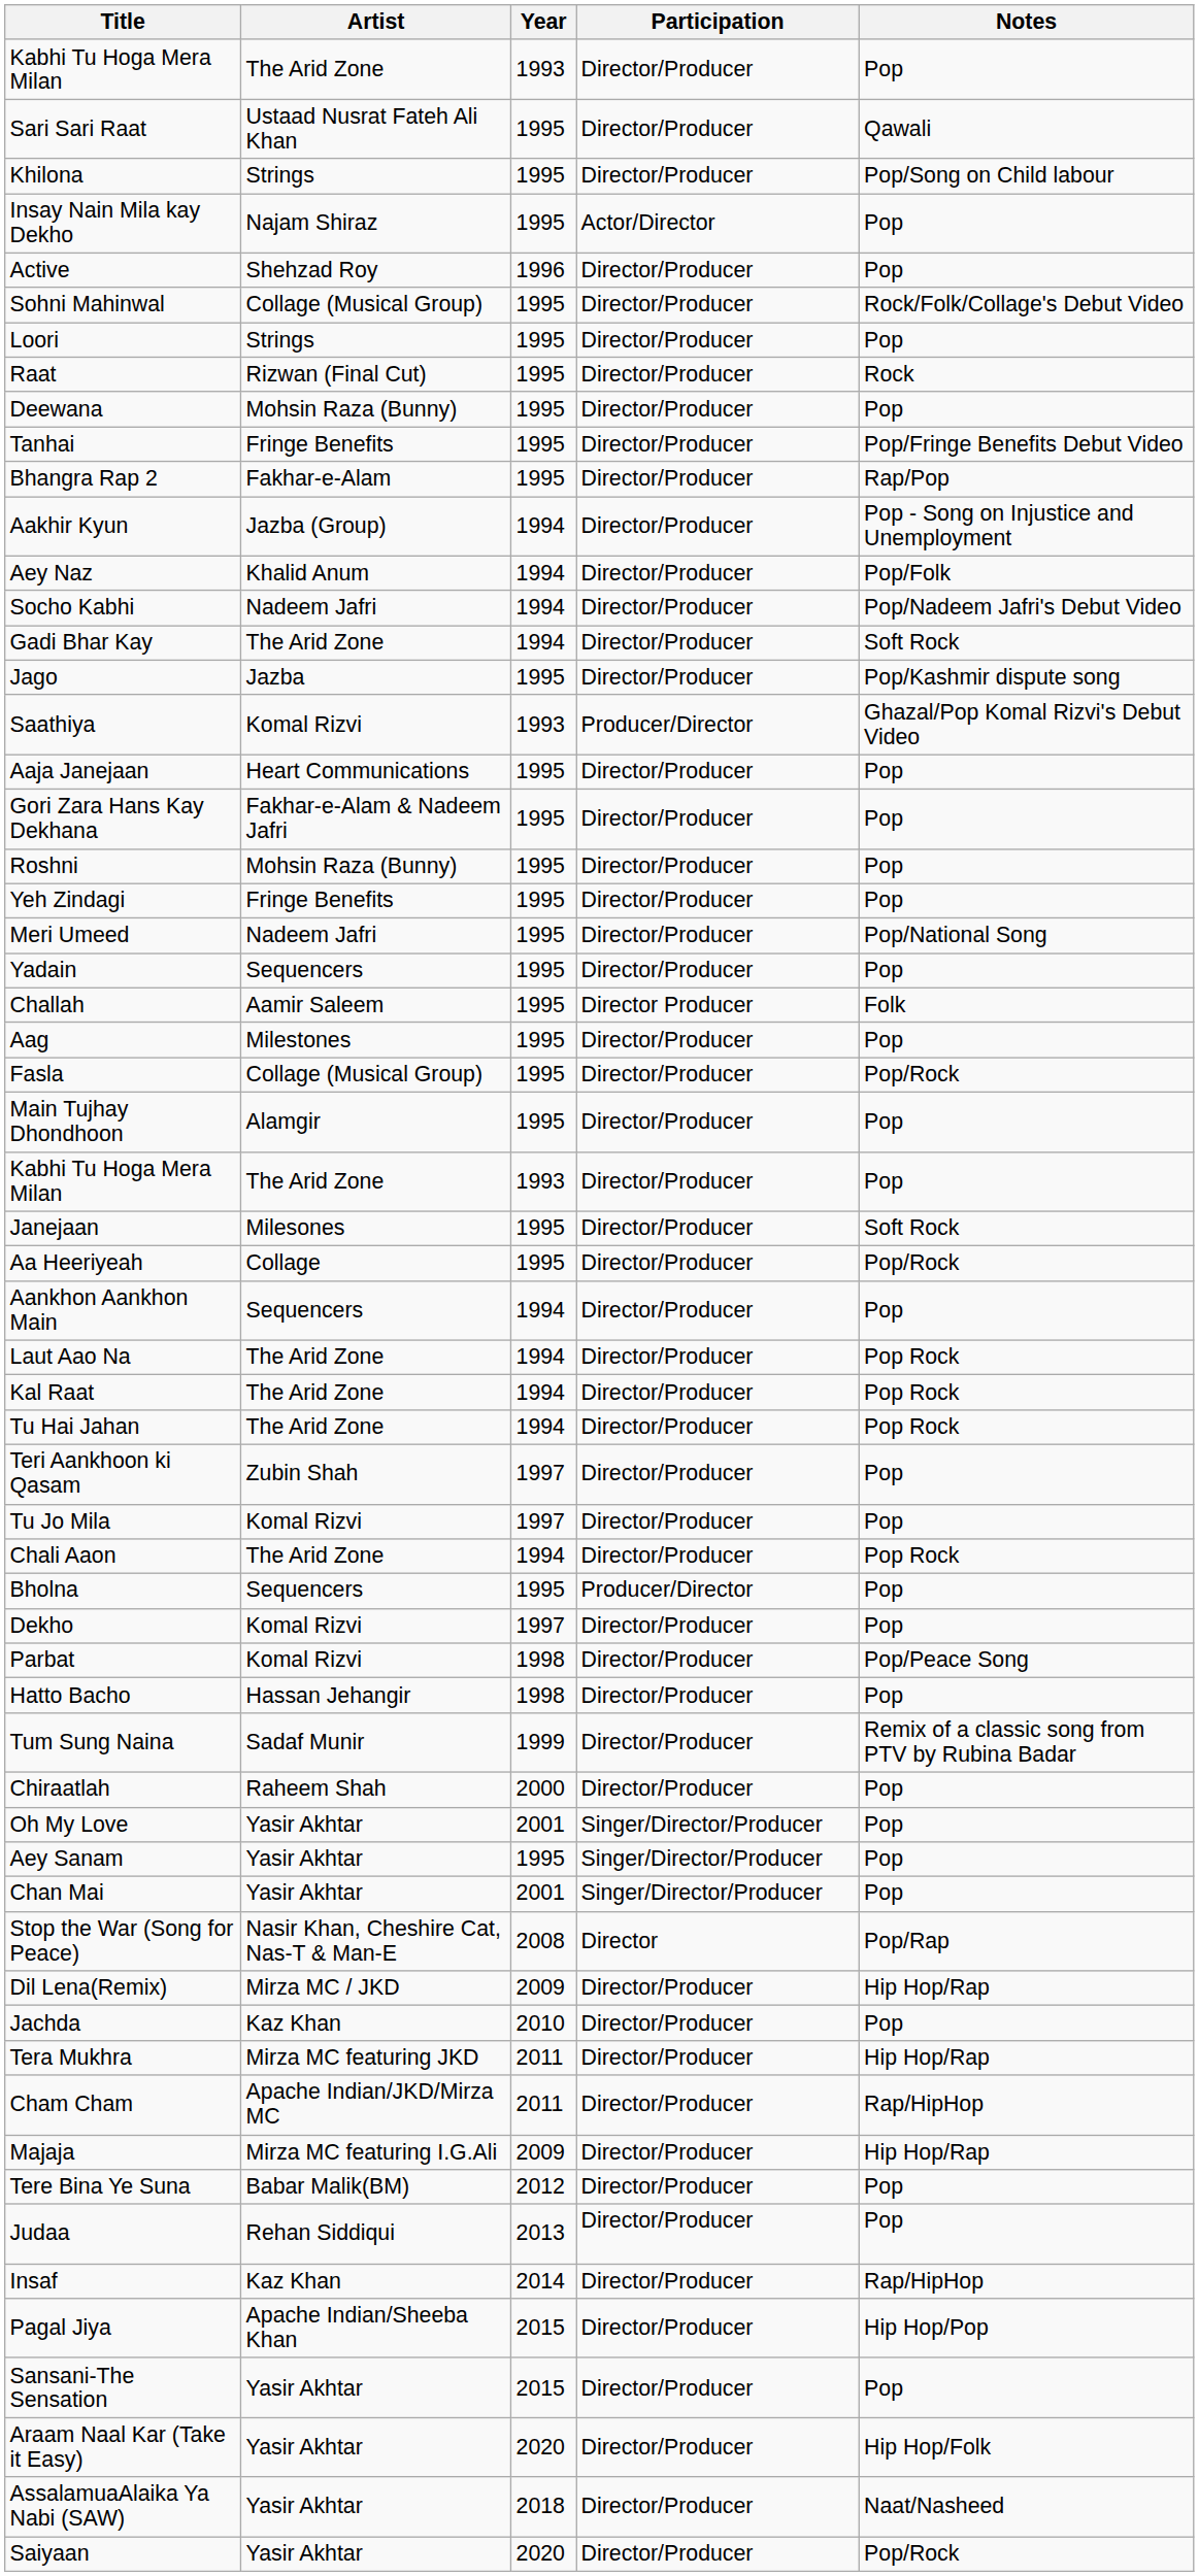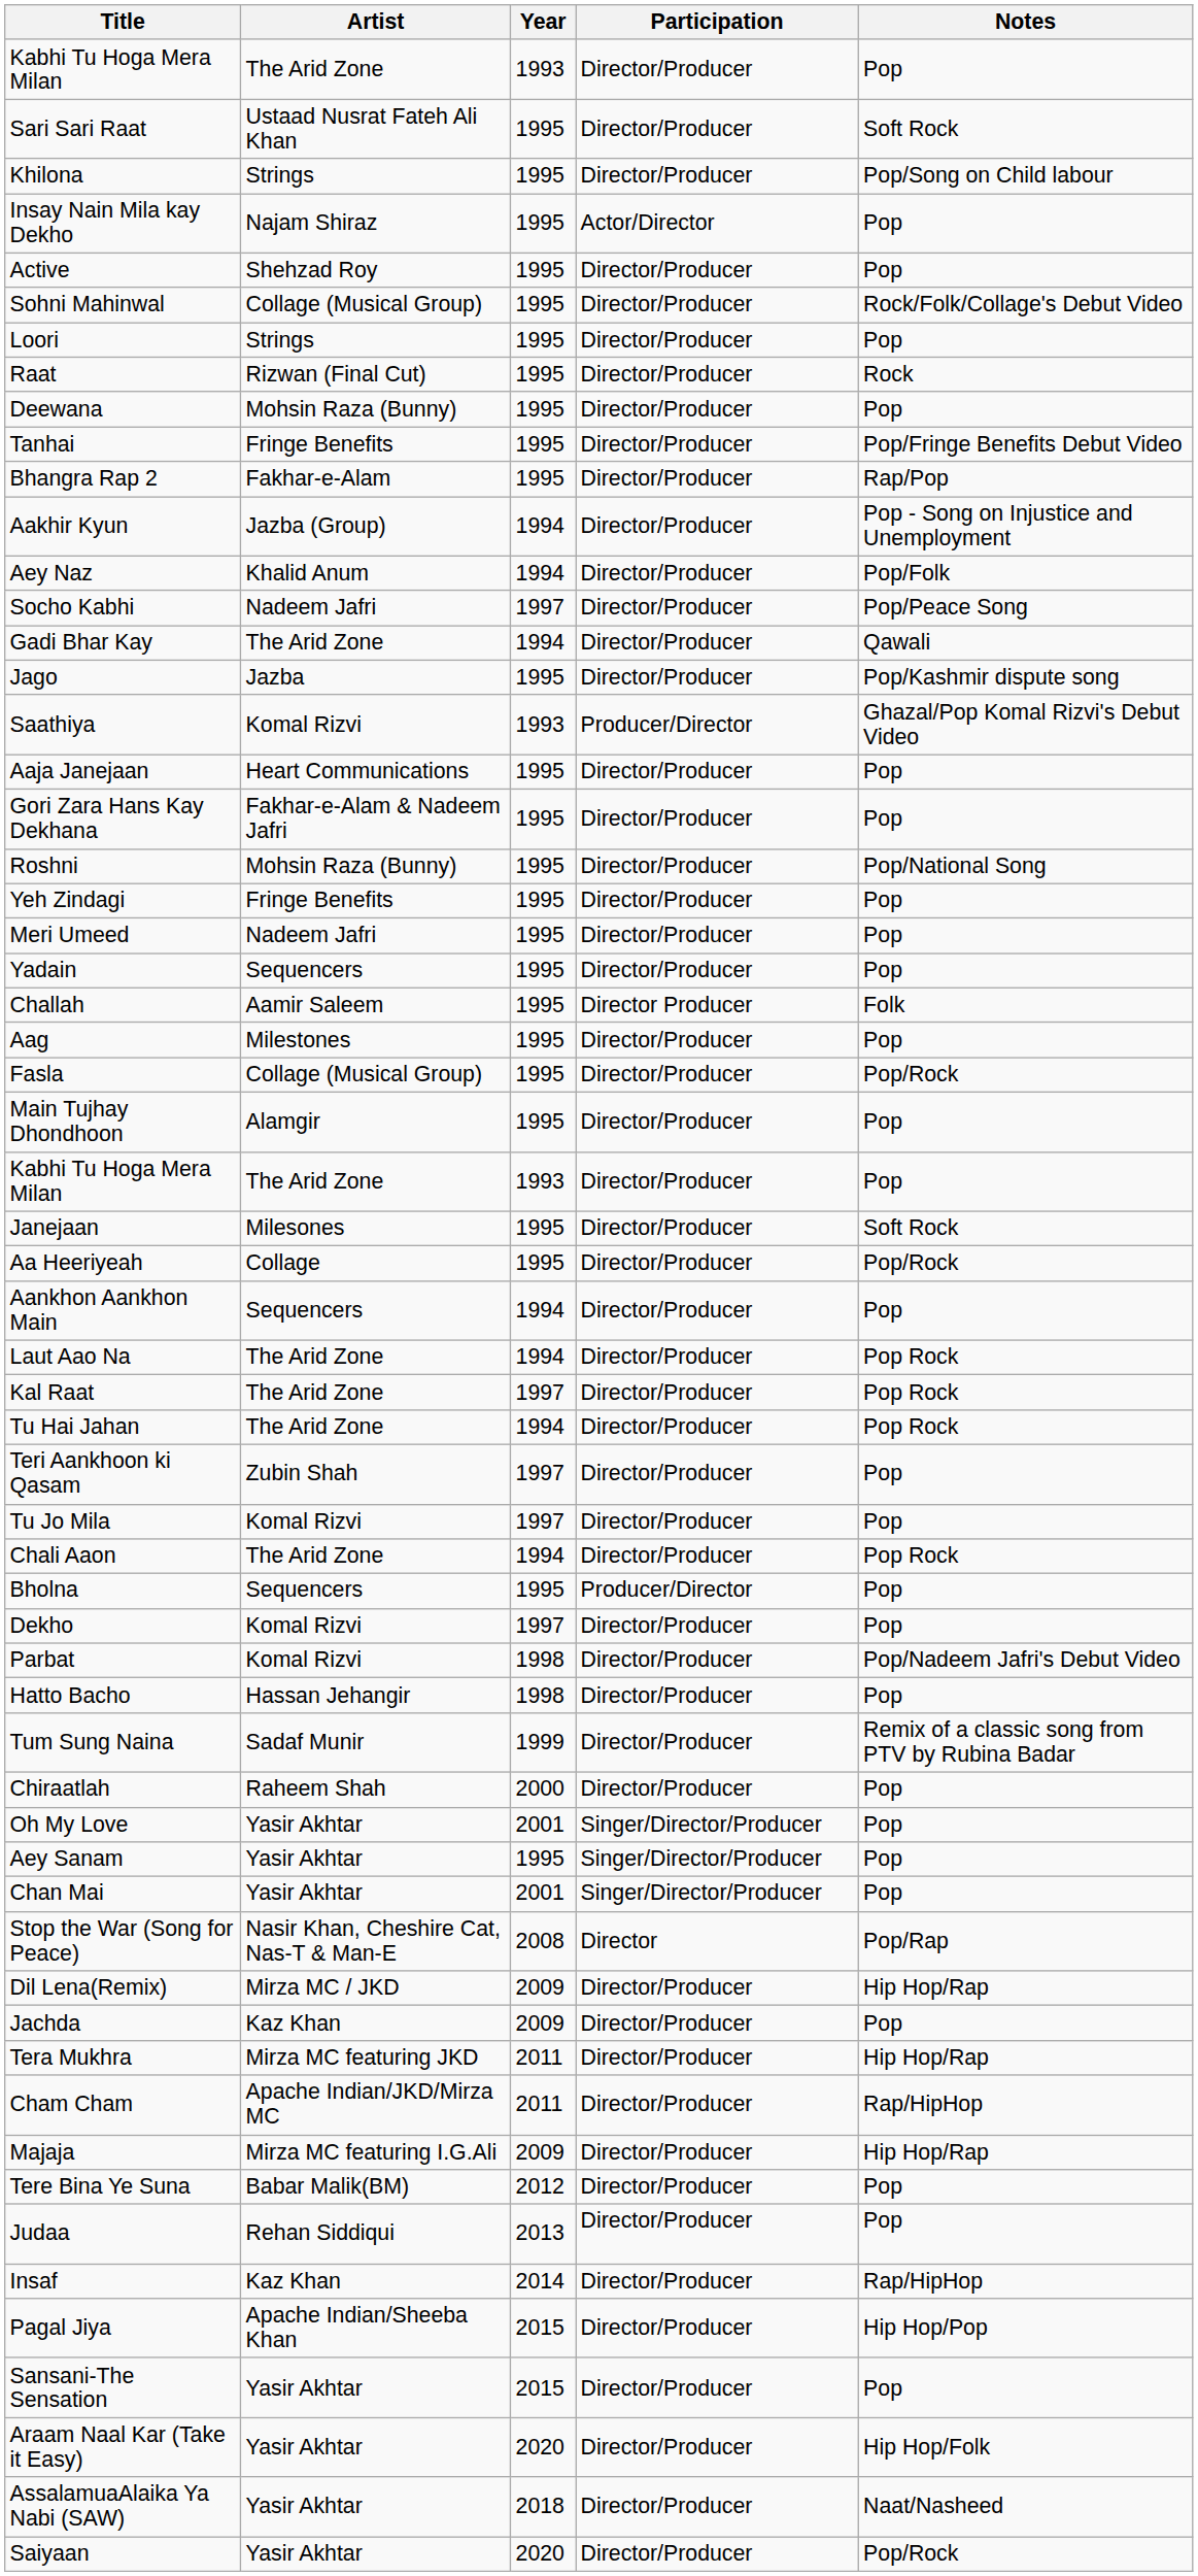Sari Sari Raat | Notes: Qawali -> Soft Rock
Active | Year: 1996 -> 1995
Socho Kabhi | Year: 1994 -> 1997
Socho Kabhi | Notes: Pop/Nadeem Jafri's Debut Video -> Pop/Peace Song
Gadi Bhar Kay | Notes: Soft Rock -> Qawali
Roshni | Notes: Pop -> Pop/National Song
Meri Umeed | Notes: Pop/National Song -> Pop
Kal Raat | Year: 1994 -> 1997
Parbat | Notes: Pop/Peace Song -> Pop/Nadeem Jafri's Debut Video
Jachda | Year: 2010 -> 2009
